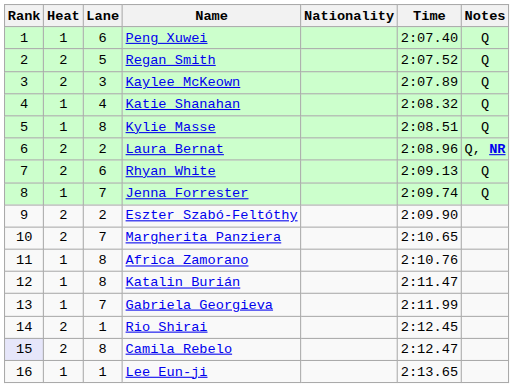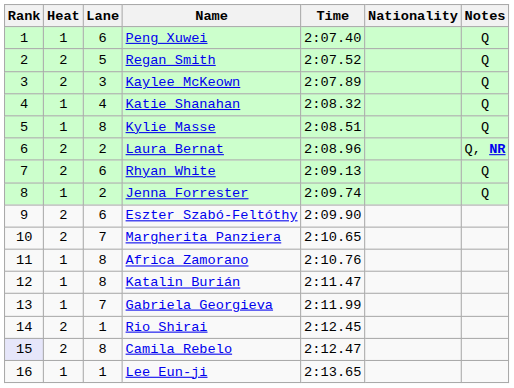columns swapped: Nationality <-> Time
Jenna Forrester | Lane: 7 -> 2
Eszter Szabó-Feltóthy | Lane: 2 -> 6
